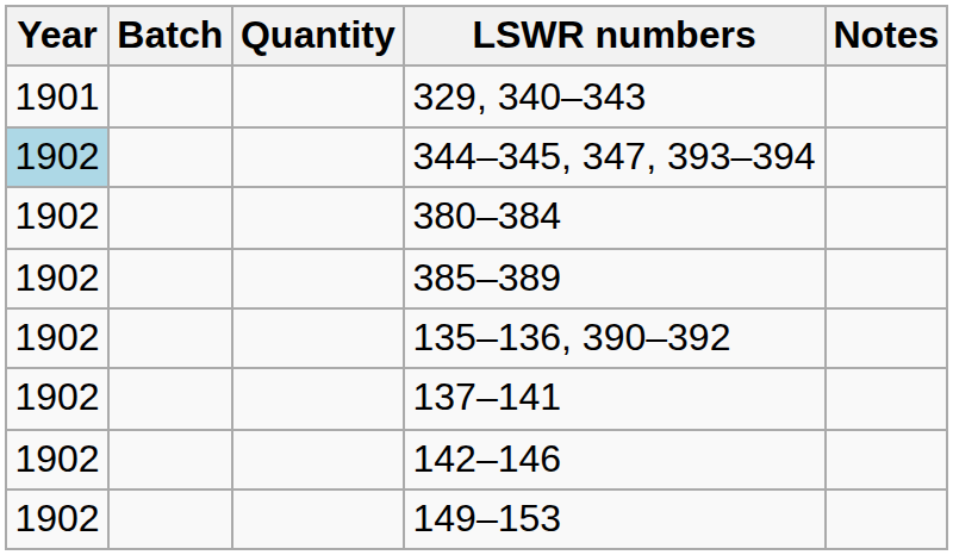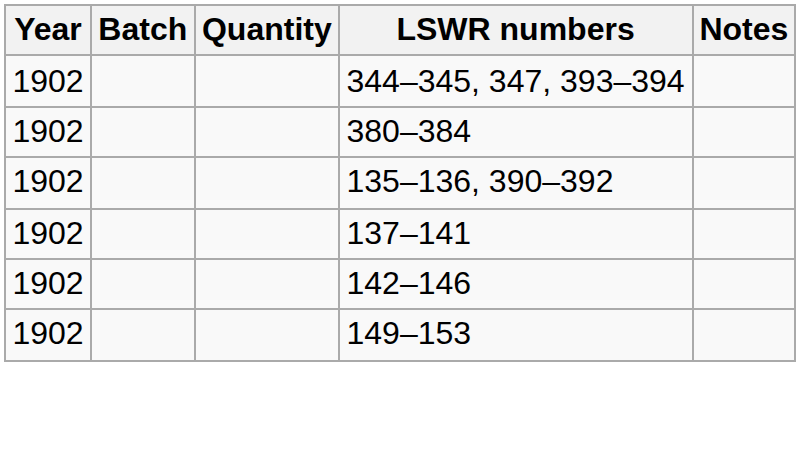- row: 1901 | 329, 340–343
344–345, 347, 393–394 | Year: lightblue background -> no background
- row: 1902 | 385–389
